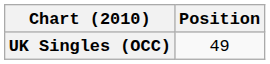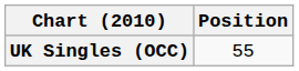UK Singles (OCC) | Position: 49 -> 55
